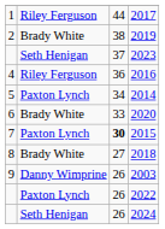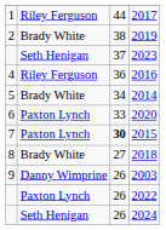2014 | column 2: Paxton Lynch -> Brady White
2020 | column 2: Brady White -> Paxton Lynch
